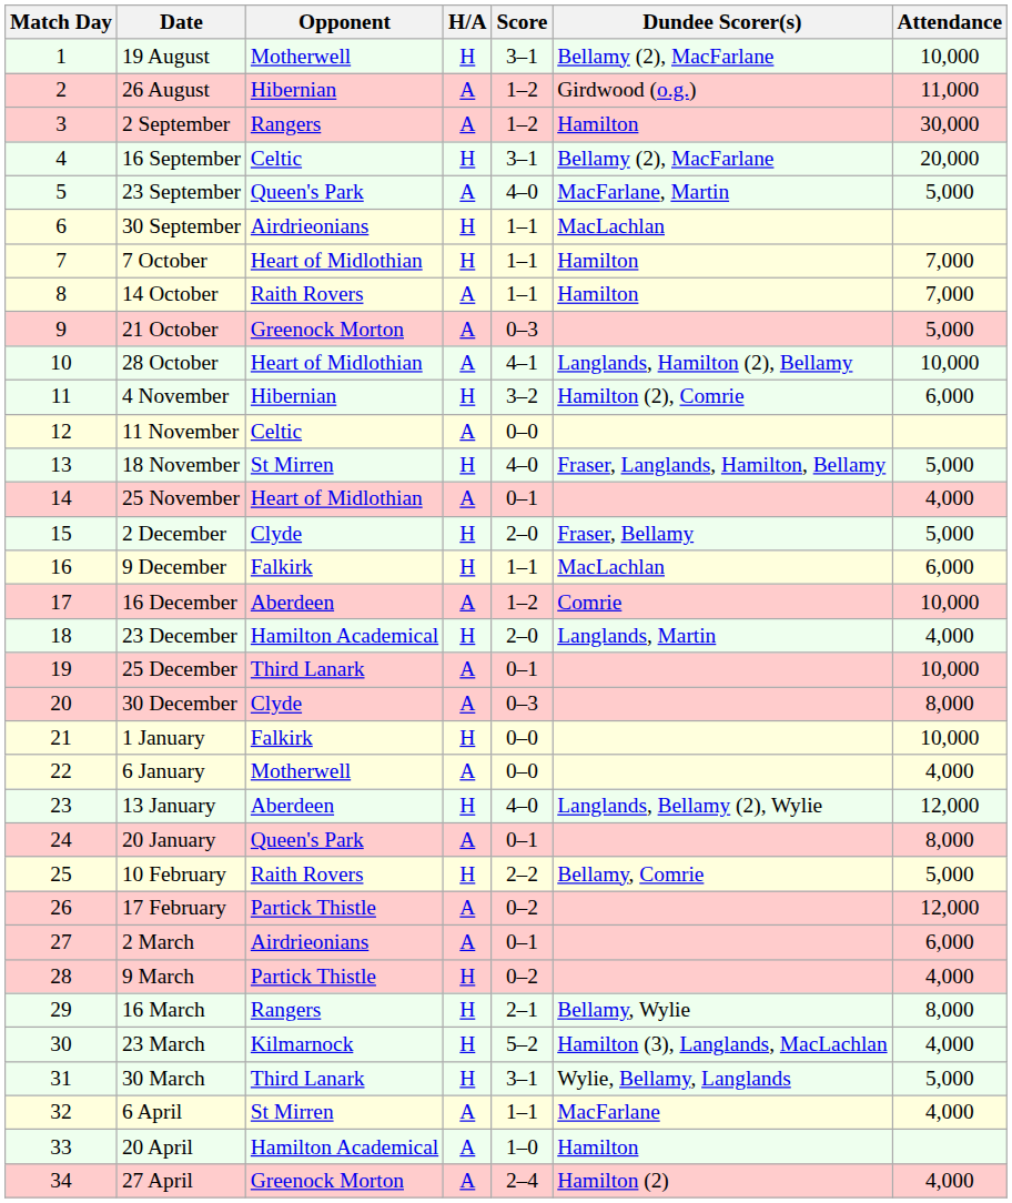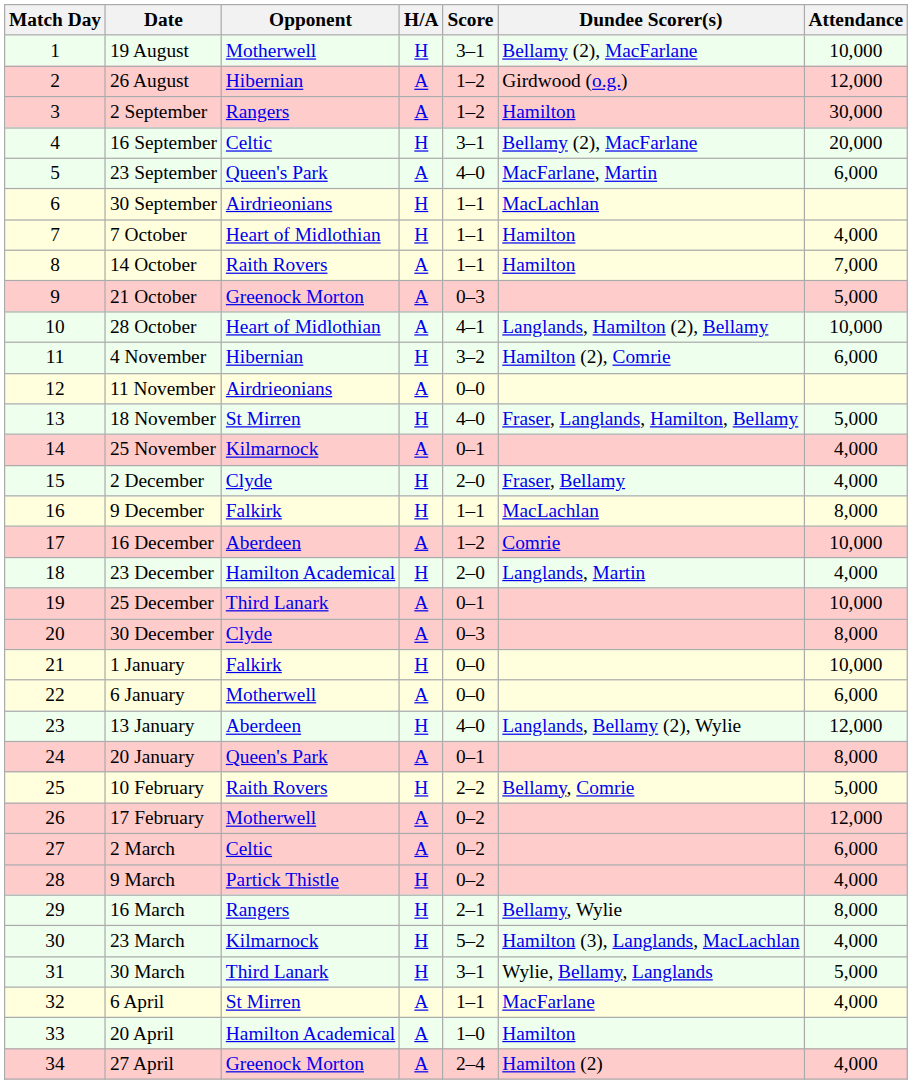26 August | Attendance: 11,000 -> 12,000
23 September | Attendance: 5,000 -> 6,000
7 October | Attendance: 7,000 -> 4,000
11 November | Opponent: Celtic -> Airdrieonians
25 November | Opponent: Heart of Midlothian -> Kilmarnock
2 December | Attendance: 5,000 -> 4,000
9 December | Attendance: 6,000 -> 8,000
6 January | Attendance: 4,000 -> 6,000
17 February | Opponent: Partick Thistle -> Motherwell
2 March | Opponent: Airdrieonians -> Celtic
2 March | Score: 0–1 -> 0–2
